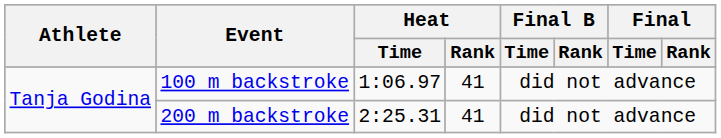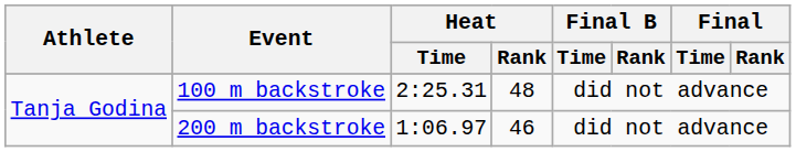100 m backstroke | Heat / Time: 1:06.97 -> 2:25.31
100 m backstroke | Heat / Rank: 41 -> 48
200 m backstroke | Heat / Time: 2:25.31 -> 1:06.97
200 m backstroke | Heat / Rank: 41 -> 46
